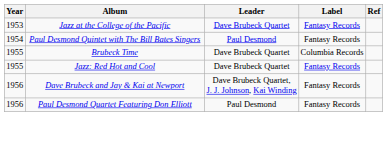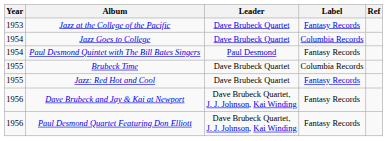+ row: 1954 | Jazz Goes to College | Dave Brubeck Quartet | Columbia Records
Paul Desmond Quartet Featuring Don Elliott | Leader: Paul Desmond -> Dave Brubeck Quartet, J. J. Johnson, Kai Winding
